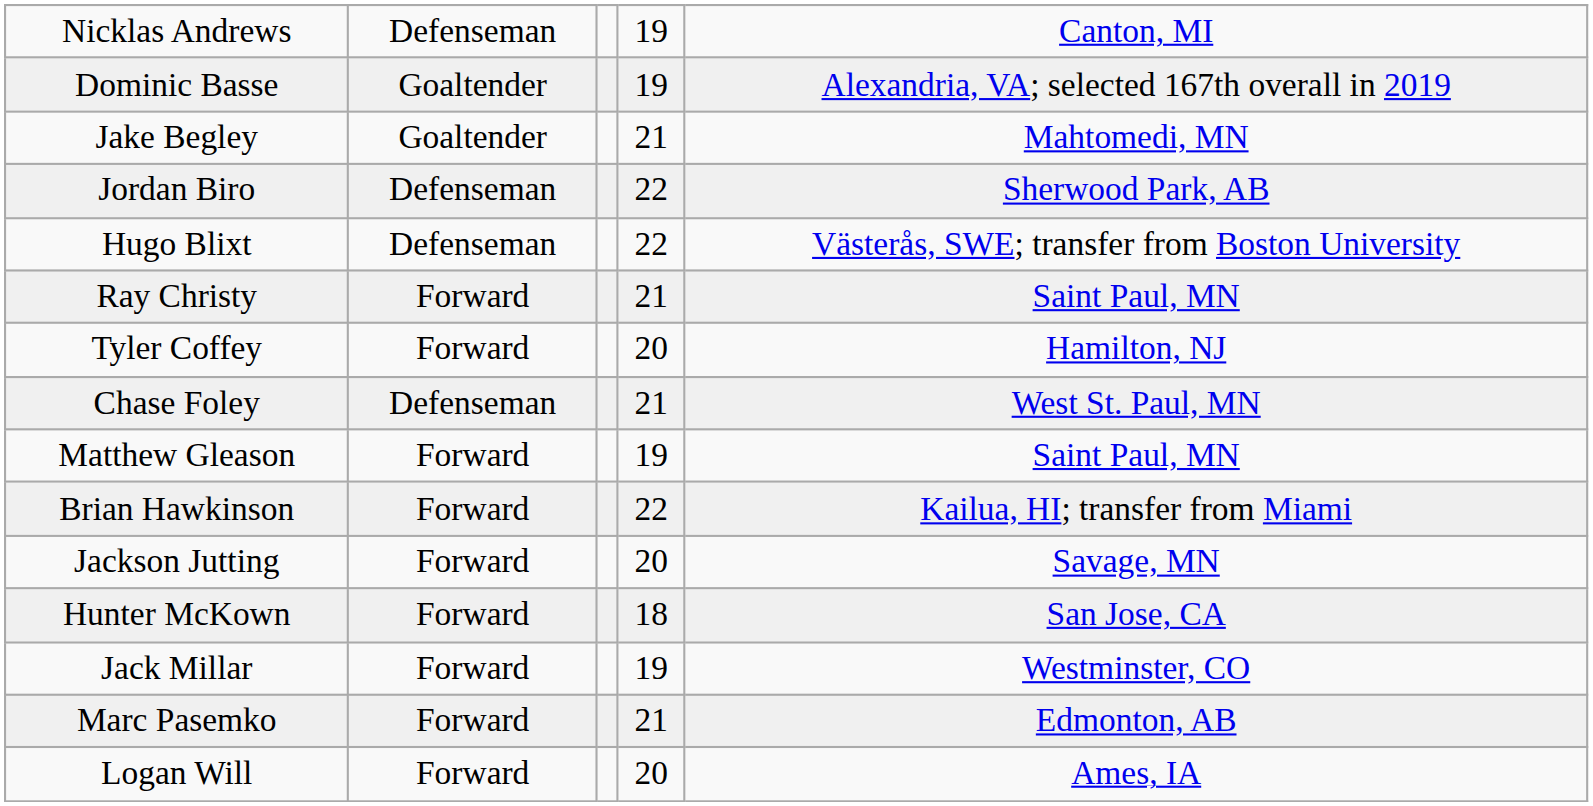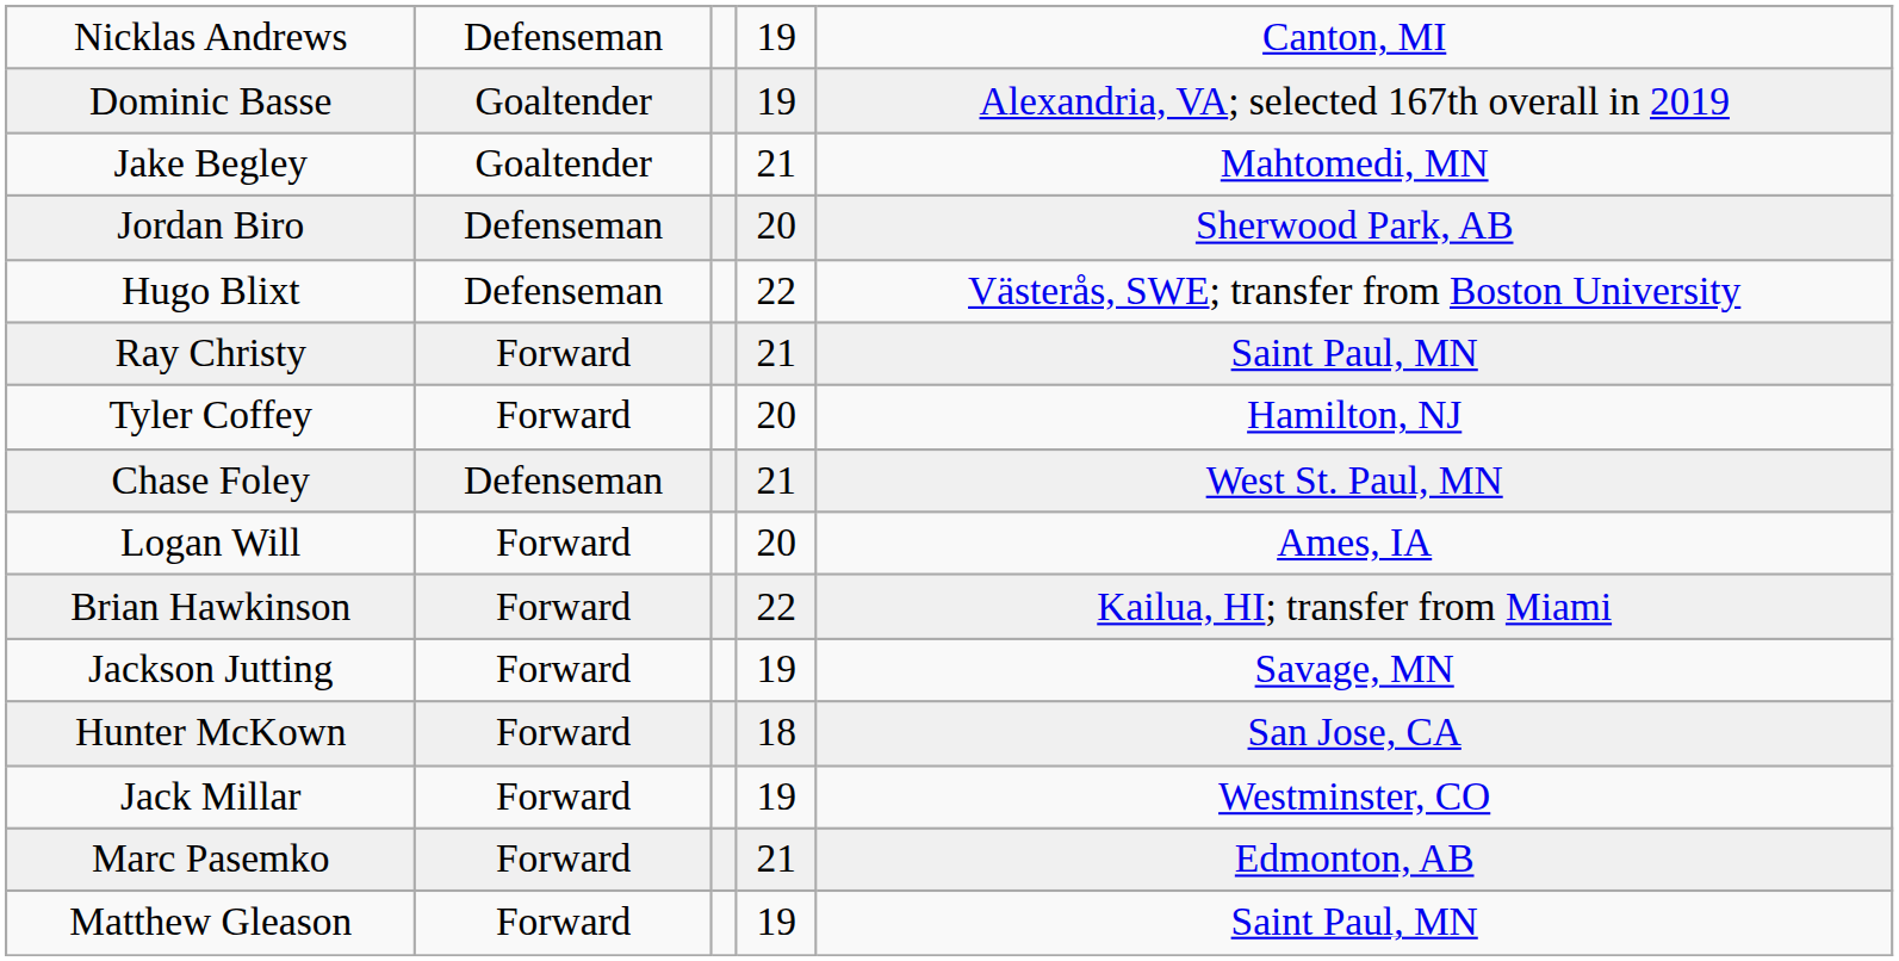Jordan Biro | column 4: 22 -> 20
rows swapped: Matthew Gleason <-> Logan Will
Jackson Jutting | column 4: 20 -> 19
